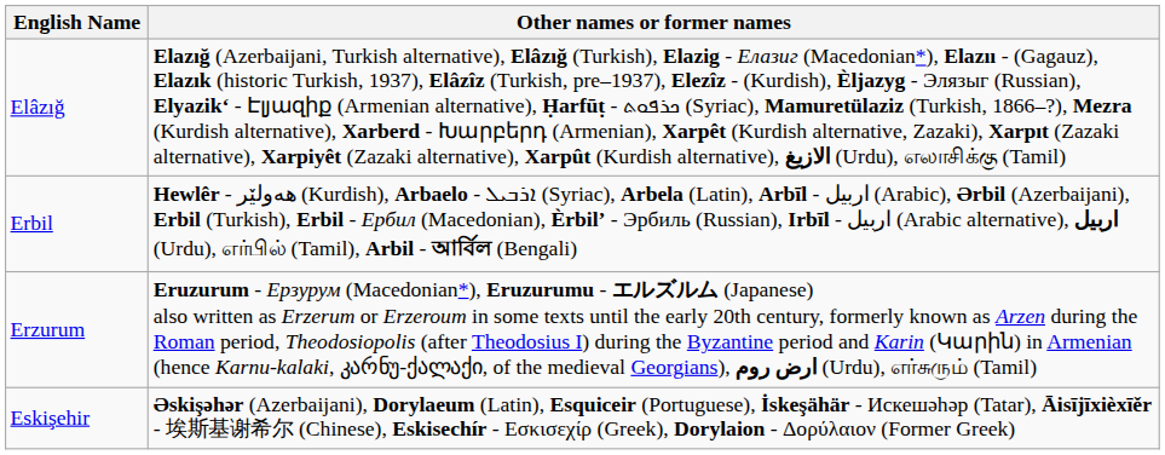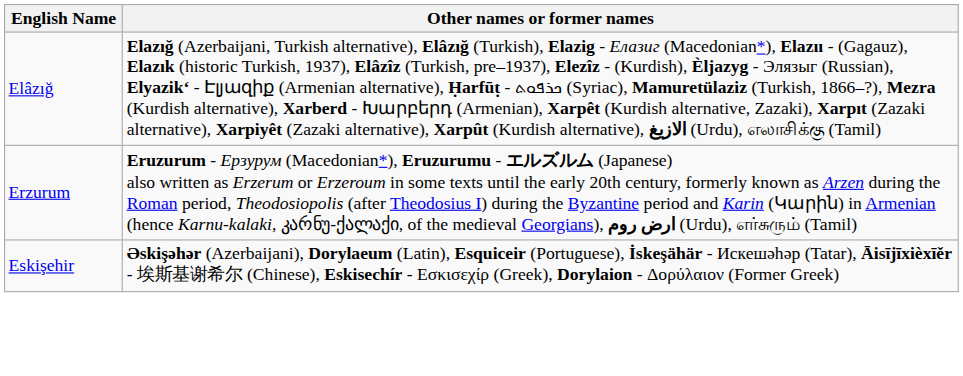- row: Erbil | Hewlêr - ھەولێر (Kurdish), Arbaelo - ܐܪܒܝܠ (Syriac), Arbela (Latin), Arbīl - اربيل (Arabic), Ərbil (Azerbaijani), Erbil (Turkish), Erbil - Ербил (Macedonian), Èrbilʼ - Эрбиль (Russian), Irbīl - اربيل (Arabic alternative), اربيل (Urdu), எர்பில் (Tamil), Arbil - আর্বিল (Bengali)
